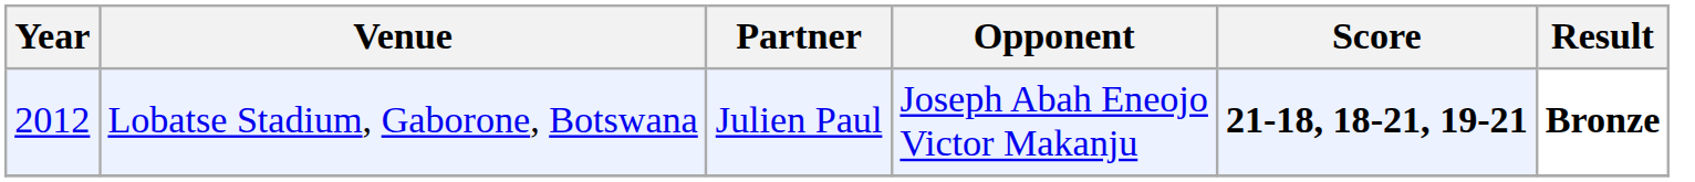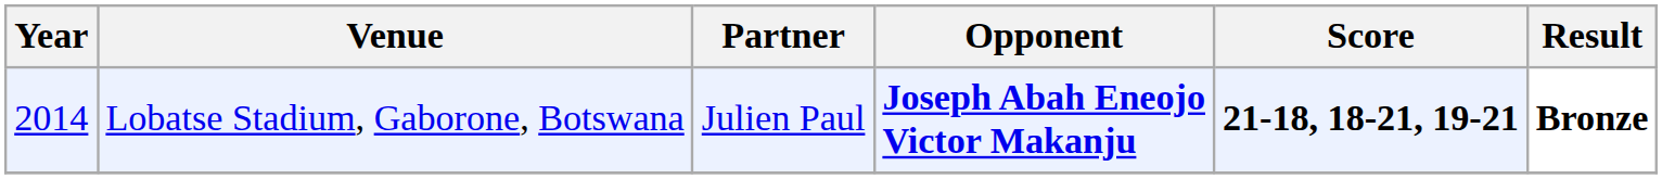Lobatse Stadium, Gaborone, Botswana | Year: 2012 -> 2014
Lobatse Stadium, Gaborone, Botswana | Opponent: normal -> bold
